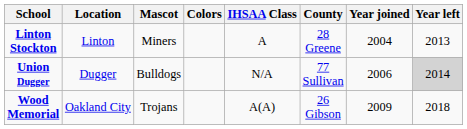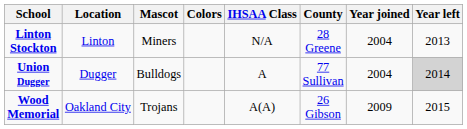Linton Stockton | IHSAA Class: A -> N/A
Union Dugger | IHSAA Class: N/A -> A
Union Dugger | Year joined: 2006 -> 2004
Wood Memorial | Year left: 2018 -> 2015
